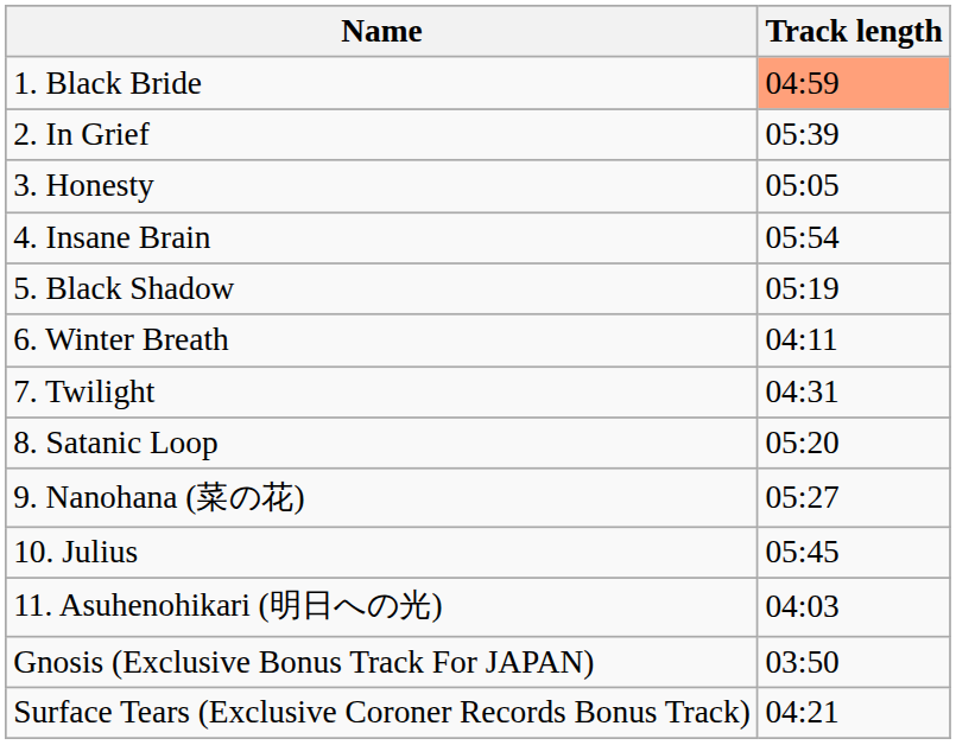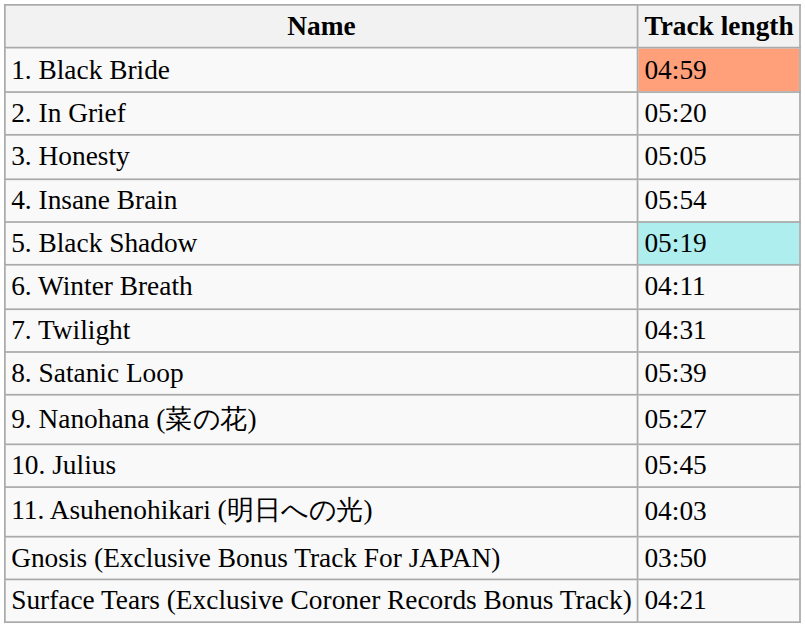2. In Grief | Track length: 05:39 -> 05:20
5. Black Shadow | Track length: no background -> paleturquoise background
8. Satanic Loop | Track length: 05:20 -> 05:39
